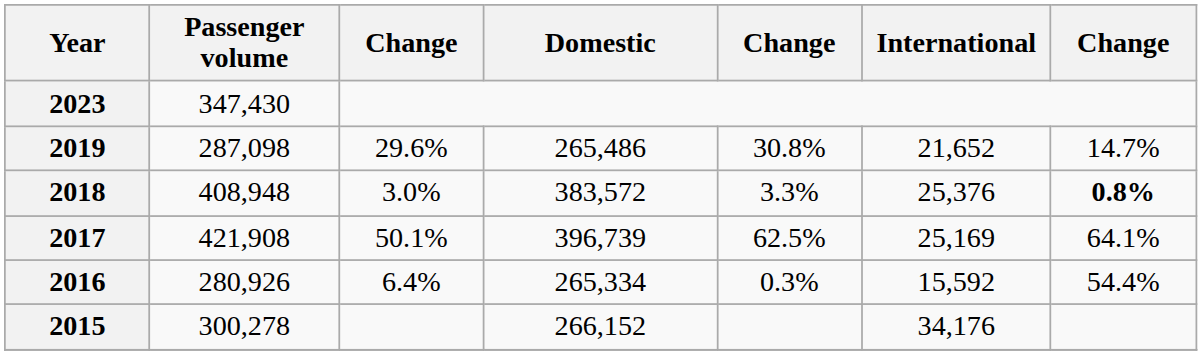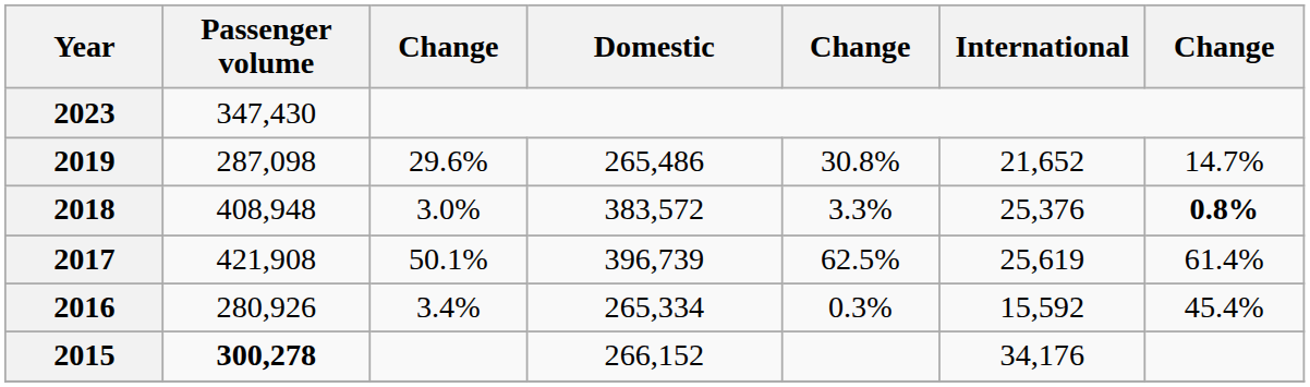2017 | International: 25,169 -> 25,619
2017 | column 7: 64.1% -> 61.4%
2016 | column 3: 6.4% -> 3.4%
2016 | column 7: 54.4% -> 45.4%
2015 | Passenger volume: normal -> bold
